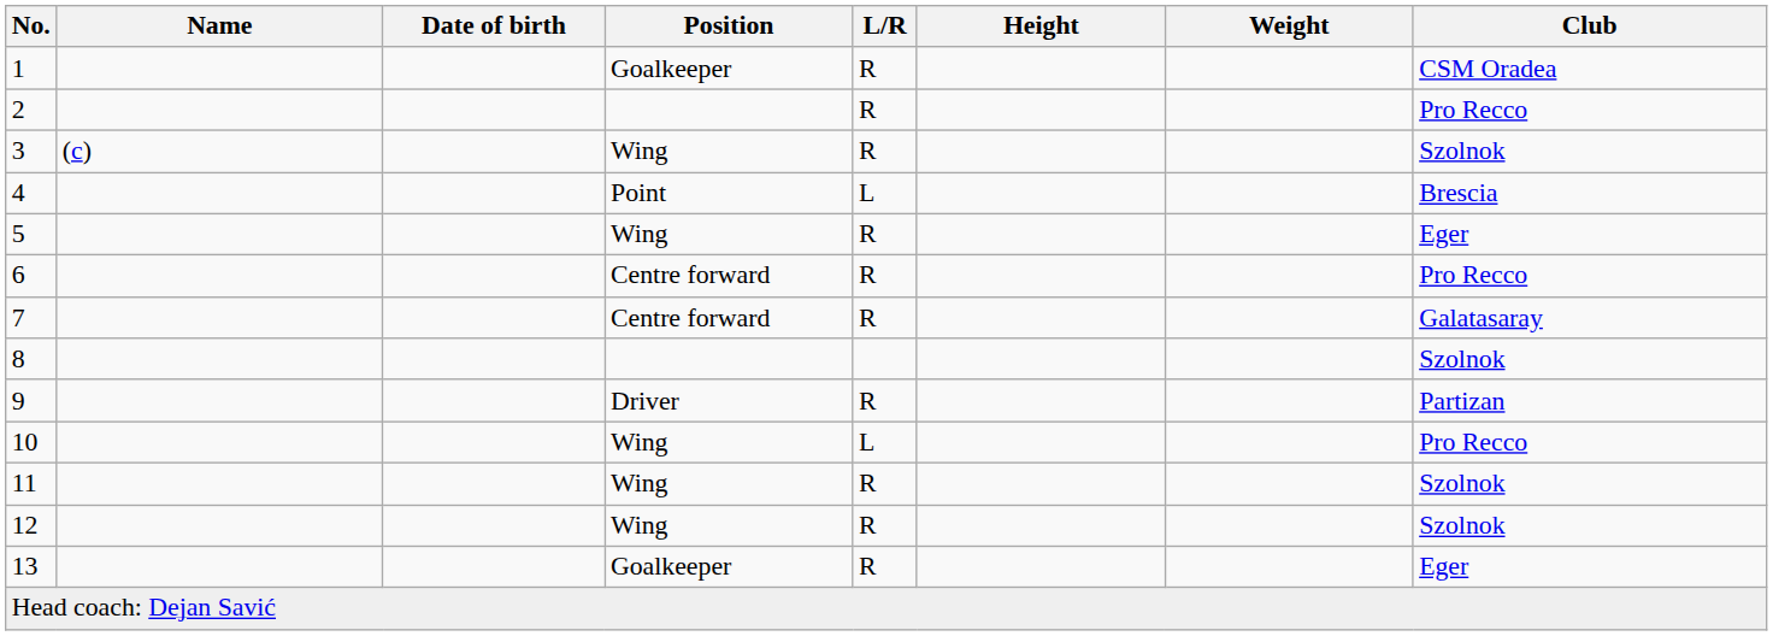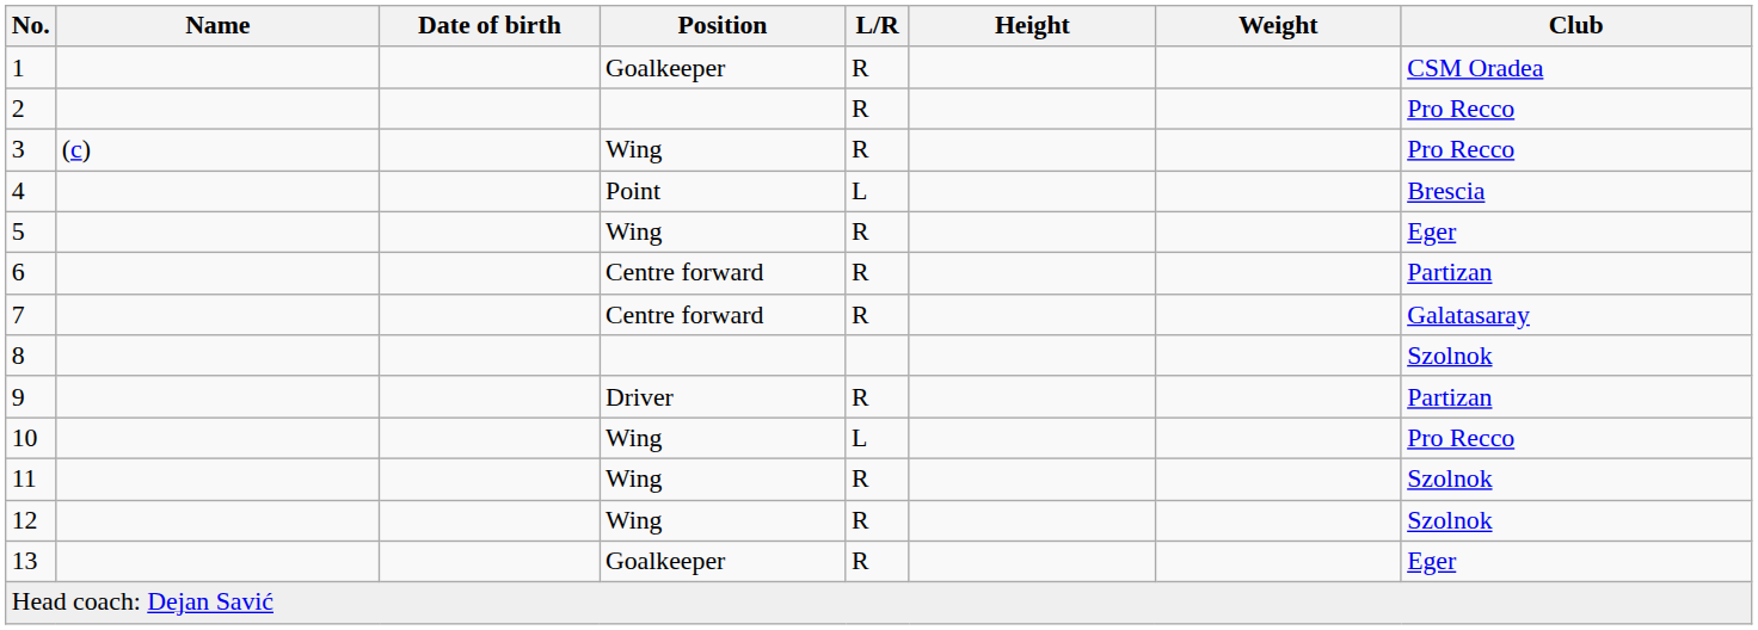3 | Club: Szolnok -> Pro Recco
6 | Club: Pro Recco -> Partizan
